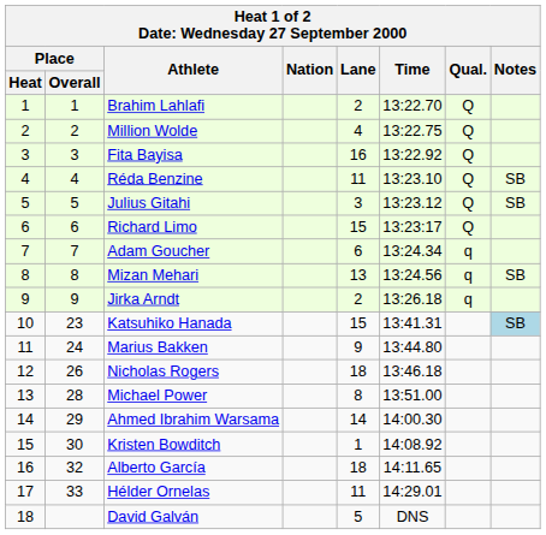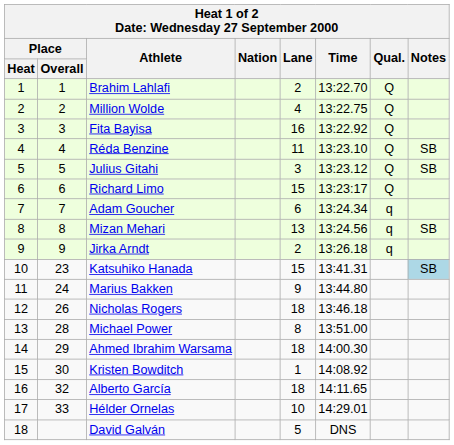Ahmed Ibrahim Warsama | Lane: 14 -> 18
Hélder Ornelas | Lane: 11 -> 10
